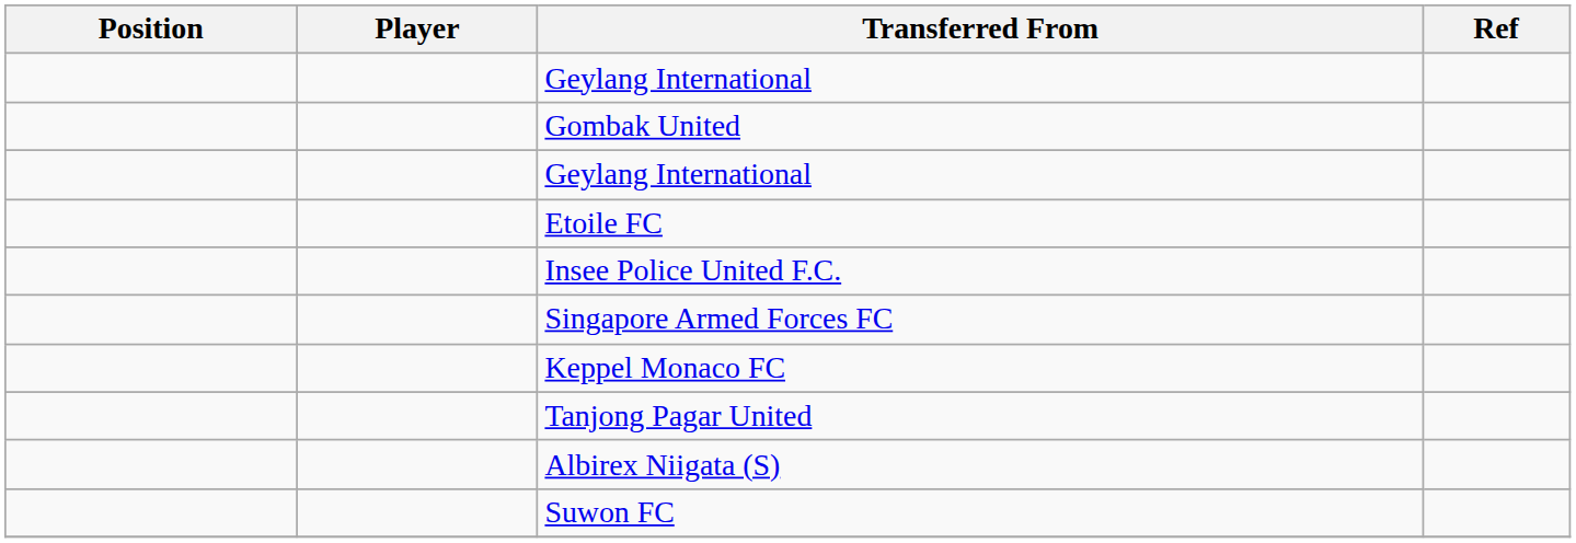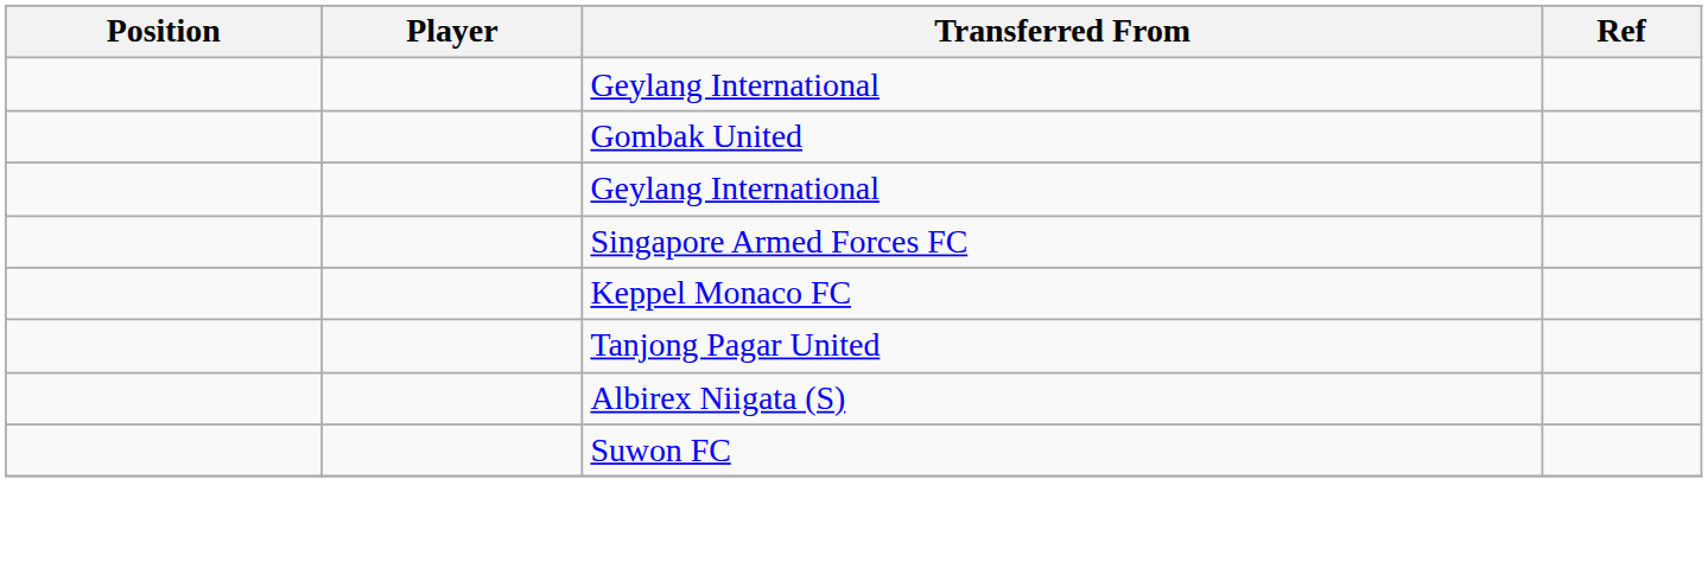- row: Etoile FC
- row: Insee Police United F.C.
